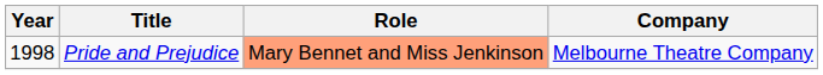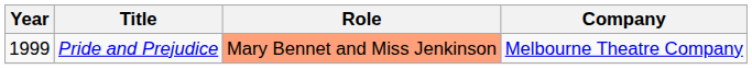Pride and Prejudice | Year: 1998 -> 1999
